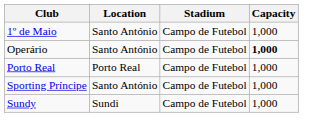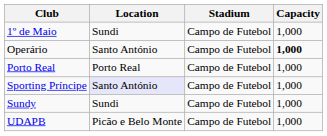1º de Maio | Location: Santo António -> Sundi
Sporting Príncipe | Location: no background -> lavender background
+ row: UDAPB | Picão e Belo Monte | Campo de Futebol | 1,000
